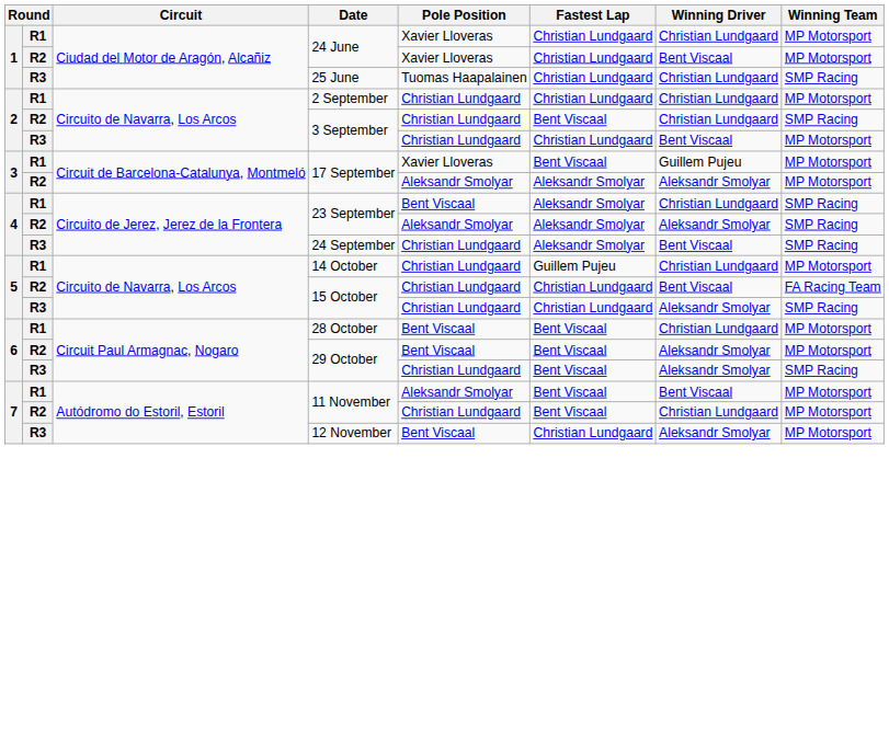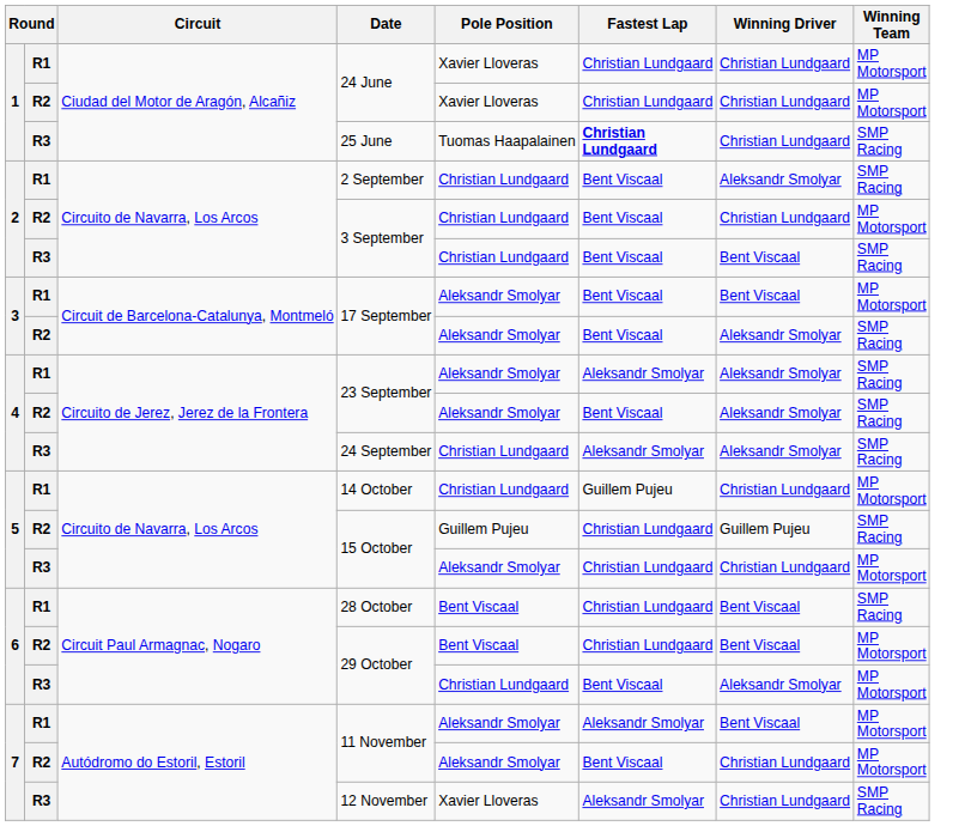R2 / 24 June | Winning Driver: Bent Viscaal -> Christian Lundgaard
25 June | Fastest Lap: normal -> bold
2 September | Fastest Lap: Christian Lundgaard -> Bent Viscaal
2 September | Winning Driver: Christian Lundgaard -> Aleksandr Smolyar
2 September | Winning Team: MP Motorsport -> SMP Racing
R2 / 3 September | Pole Position: lightyellow background -> no background
R2 / 3 September | Winning Team: SMP Racing -> MP Motorsport
R3 / 3 September | Fastest Lap: Christian Lundgaard -> Bent Viscaal
R3 / 3 September | Winning Team: MP Motorsport -> SMP Racing
R1 / 17 September | Pole Position: Xavier Lloveras -> Aleksandr Smolyar
R1 / 17 September | Winning Driver: Guillem Pujeu -> Bent Viscaal
R2 / 17 September | Fastest Lap: Aleksandr Smolyar -> Bent Viscaal
R2 / 17 September | Winning Team: MP Motorsport -> SMP Racing
R1 / 23 September | Pole Position: Bent Viscaal -> Aleksandr Smolyar
R1 / 23 September | Winning Driver: Christian Lundgaard -> Aleksandr Smolyar
R2 / 23 September | Fastest Lap: Aleksandr Smolyar -> Bent Viscaal
24 September | Winning Driver: Bent Viscaal -> Aleksandr Smolyar
R2 / 15 October | Pole Position: Christian Lundgaard -> Guillem Pujeu
R2 / 15 October | Winning Driver: Bent Viscaal -> Guillem Pujeu
R2 / 15 October | Winning Team: FA Racing Team -> SMP Racing
R3 / 15 October | Pole Position: Christian Lundgaard -> Aleksandr Smolyar
R3 / 15 October | Winning Driver: Aleksandr Smolyar -> Christian Lundgaard
R3 / 15 October | Winning Team: SMP Racing -> MP Motorsport
28 October | Fastest Lap: Bent Viscaal -> Christian Lundgaard
28 October | Winning Driver: Christian Lundgaard -> Bent Viscaal
28 October | Winning Team: MP Motorsport -> SMP Racing
R2 / 29 October | Fastest Lap: Bent Viscaal -> Christian Lundgaard
R2 / 29 October | Winning Driver: Aleksandr Smolyar -> Bent Viscaal
R3 / 29 October | Winning Team: SMP Racing -> MP Motorsport
R1 / 11 November | Fastest Lap: Bent Viscaal -> Aleksandr Smolyar
R2 / 11 November | Pole Position: Christian Lundgaard -> Aleksandr Smolyar
12 November | Pole Position: Bent Viscaal -> Xavier Lloveras
12 November | Fastest Lap: Christian Lundgaard -> Aleksandr Smolyar
12 November | Winning Driver: Aleksandr Smolyar -> Christian Lundgaard
12 November | Winning Team: MP Motorsport -> SMP Racing
